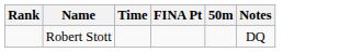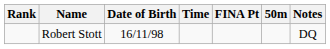+ column: Date of Birth | 16/11/98
